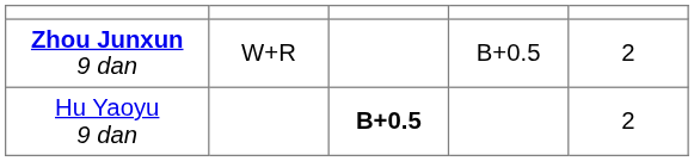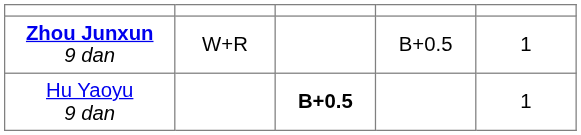Zhou Junxun 9 dan | column 5: 2 -> 1
Hu Yaoyu 9 dan | column 5: 2 -> 1
